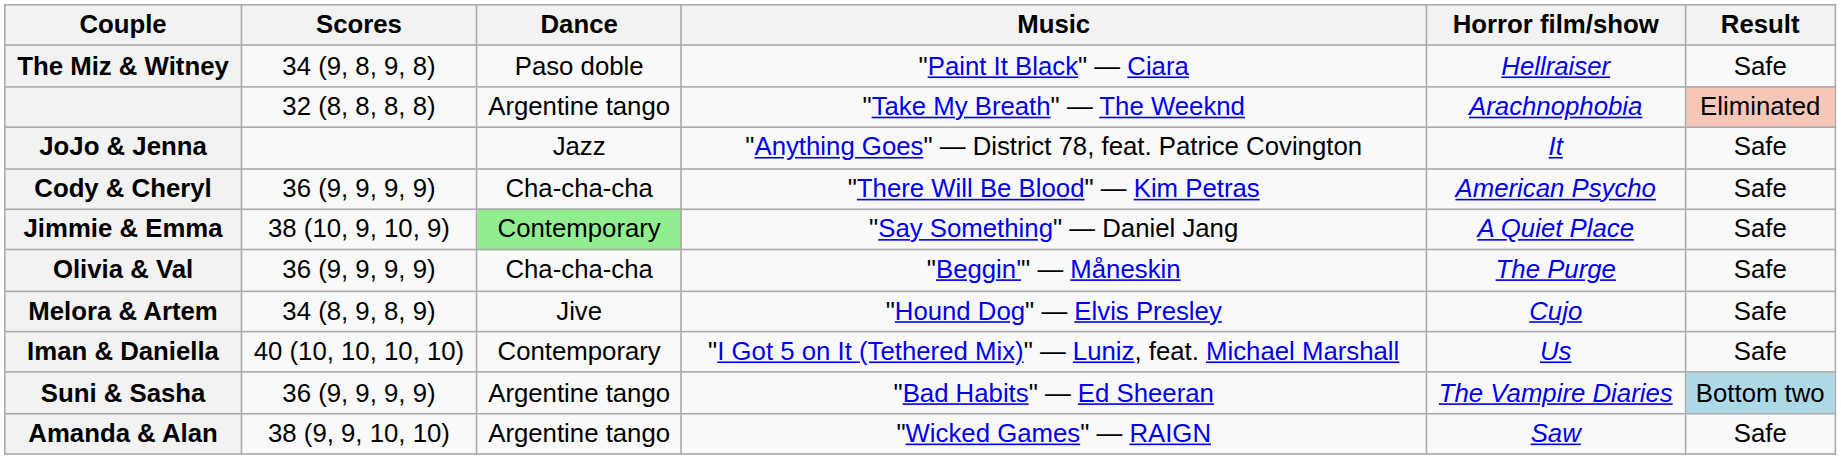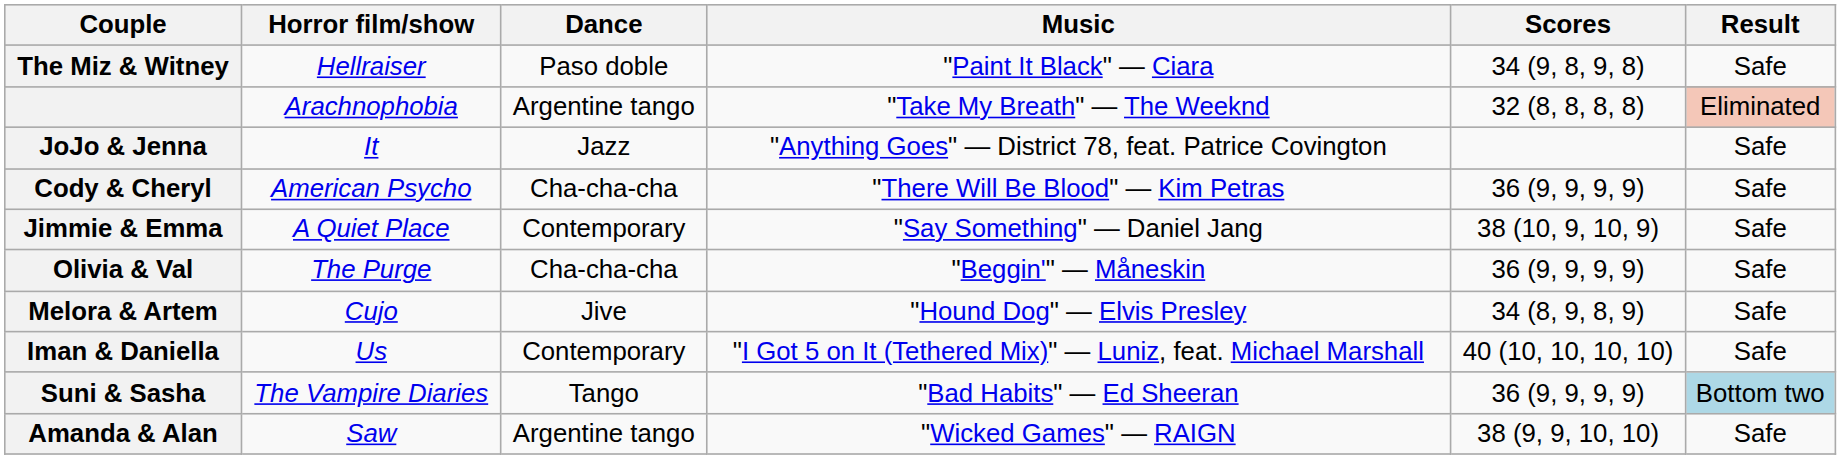columns swapped: Scores <-> Horror film/show
Jimmie & Emma | Dance: lightgreen background -> no background
Suni & Sasha | Dance: Argentine tango -> Tango
